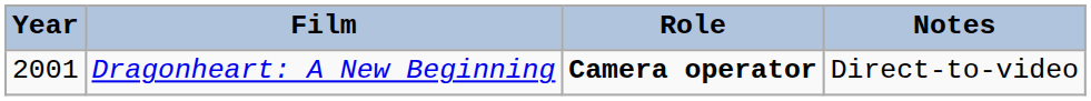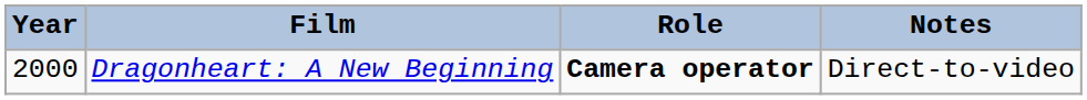Dragonheart: A New Beginning | Year: 2001 -> 2000
